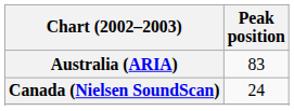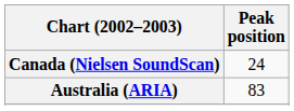rows swapped: Australia (ARIA) <-> Canada (Nielsen SoundScan)
